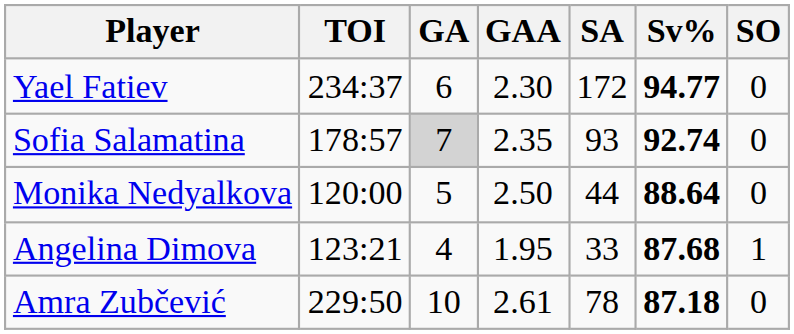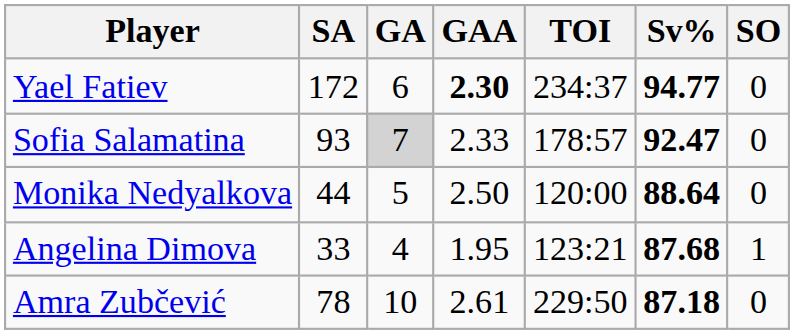columns swapped: TOI <-> SA
Yael Fatiev | GAA: normal -> bold
Sofia Salamatina | GAA: 2.35 -> 2.33
Sofia Salamatina | Sv%: 92.74 -> 92.47
